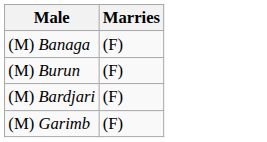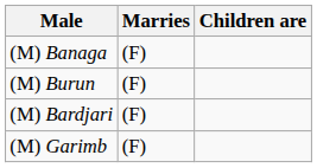+ column: Children are
